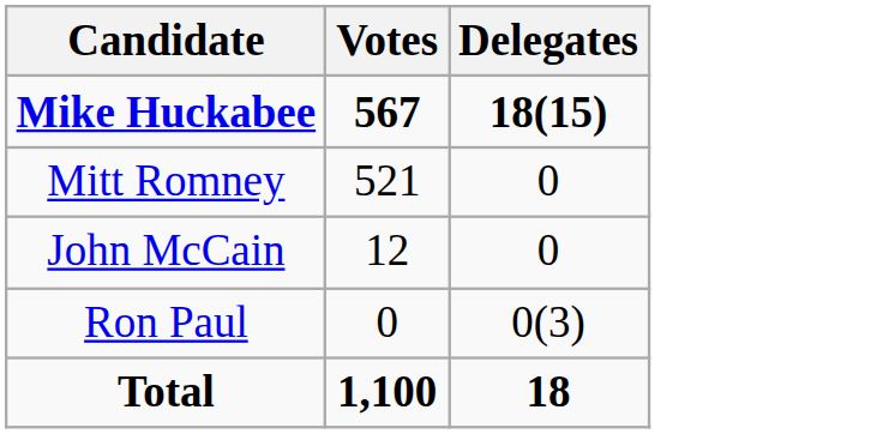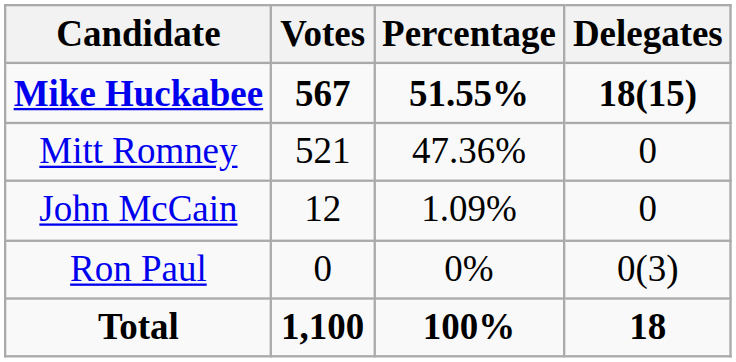+ column: Percentage | 51.55% | 47.36% | 1.09% | 0% | 100%
